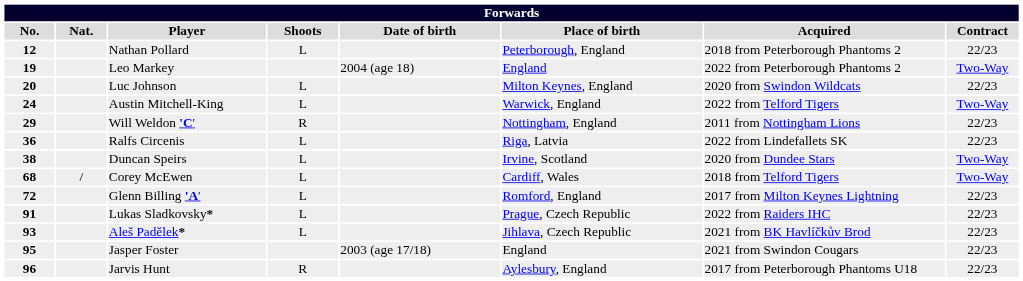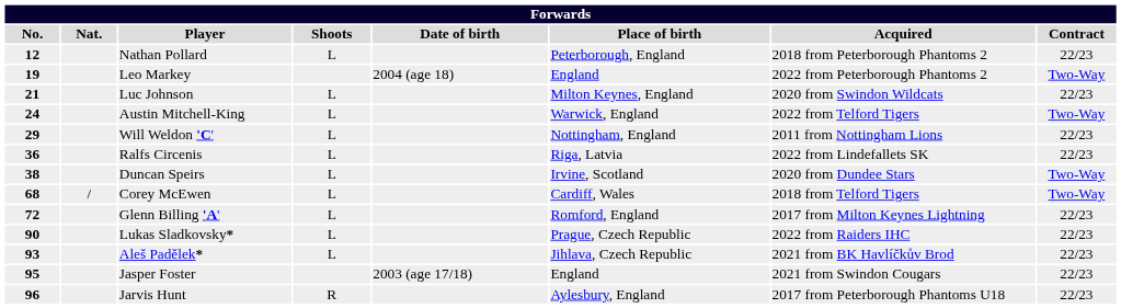Luc Johnson | No.: 20 -> 21
Will Weldon 'C' | Shoots: R -> L
Lukas Sladkovsky* | No.: 91 -> 90
